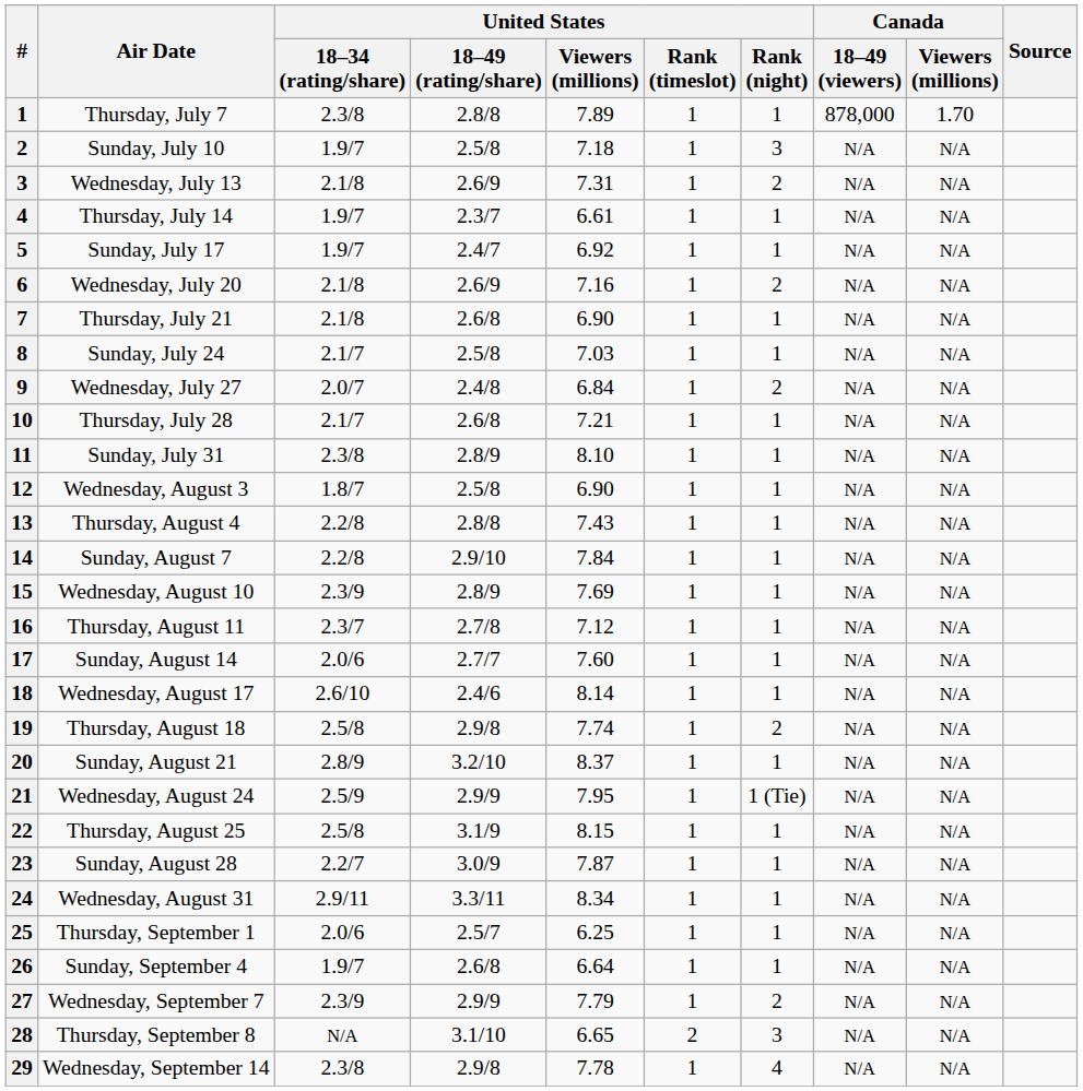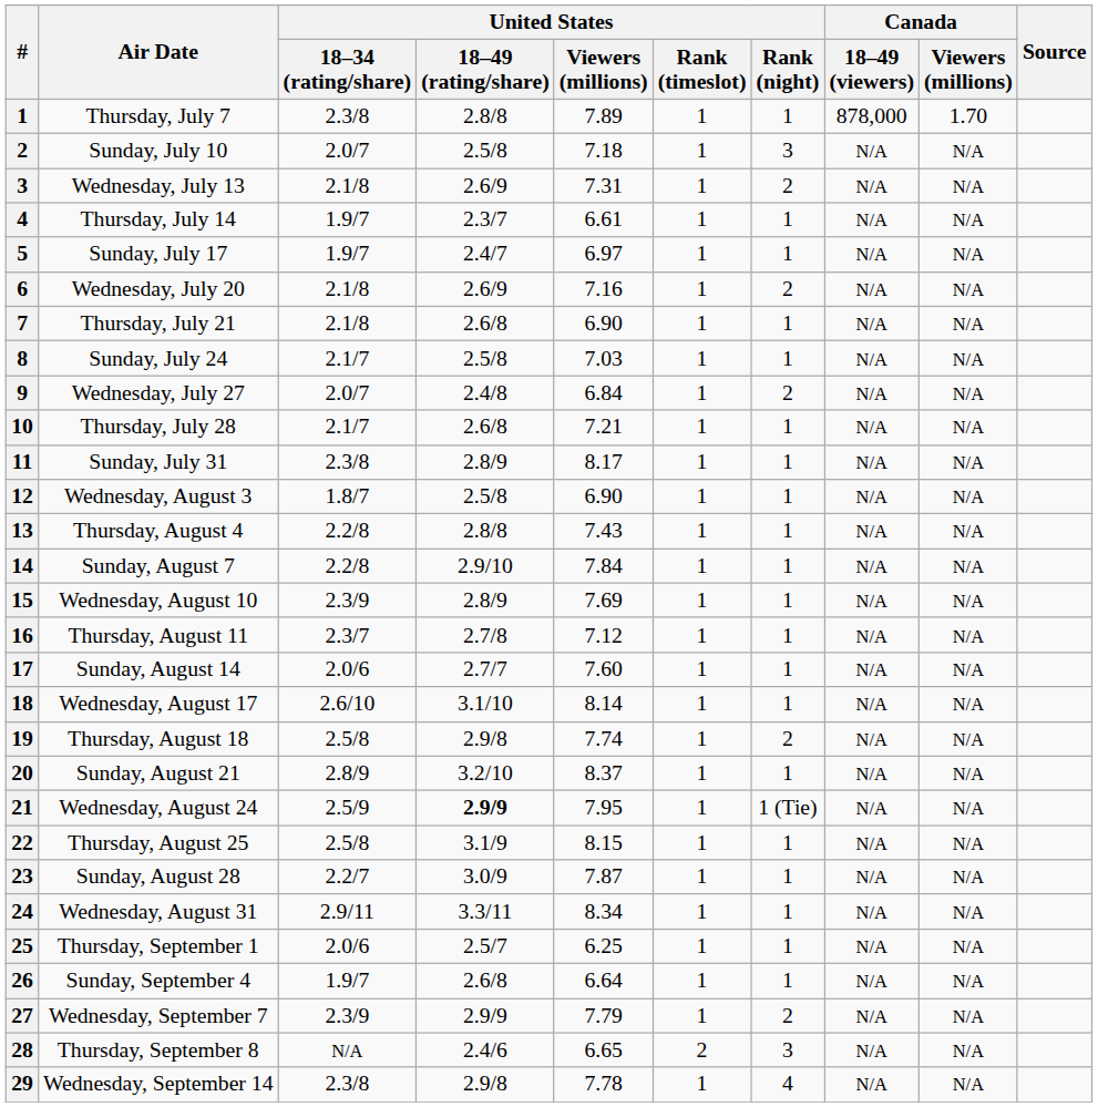Sunday, July 10 | United States / 18–34 (rating/share): 1.9/7 -> 2.0/7
Sunday, July 17 | United States / Viewers (millions): 6.92 -> 6.97
Sunday, July 31 | United States / Viewers (millions): 8.10 -> 8.17
Wednesday, August 17 | United States / 18–49 (rating/share): 2.4/6 -> 3.1/10
Wednesday, August 24 | United States / 18–49 (rating/share): normal -> bold
Thursday, September 8 | United States / 18–49 (rating/share): 3.1/10 -> 2.4/6
